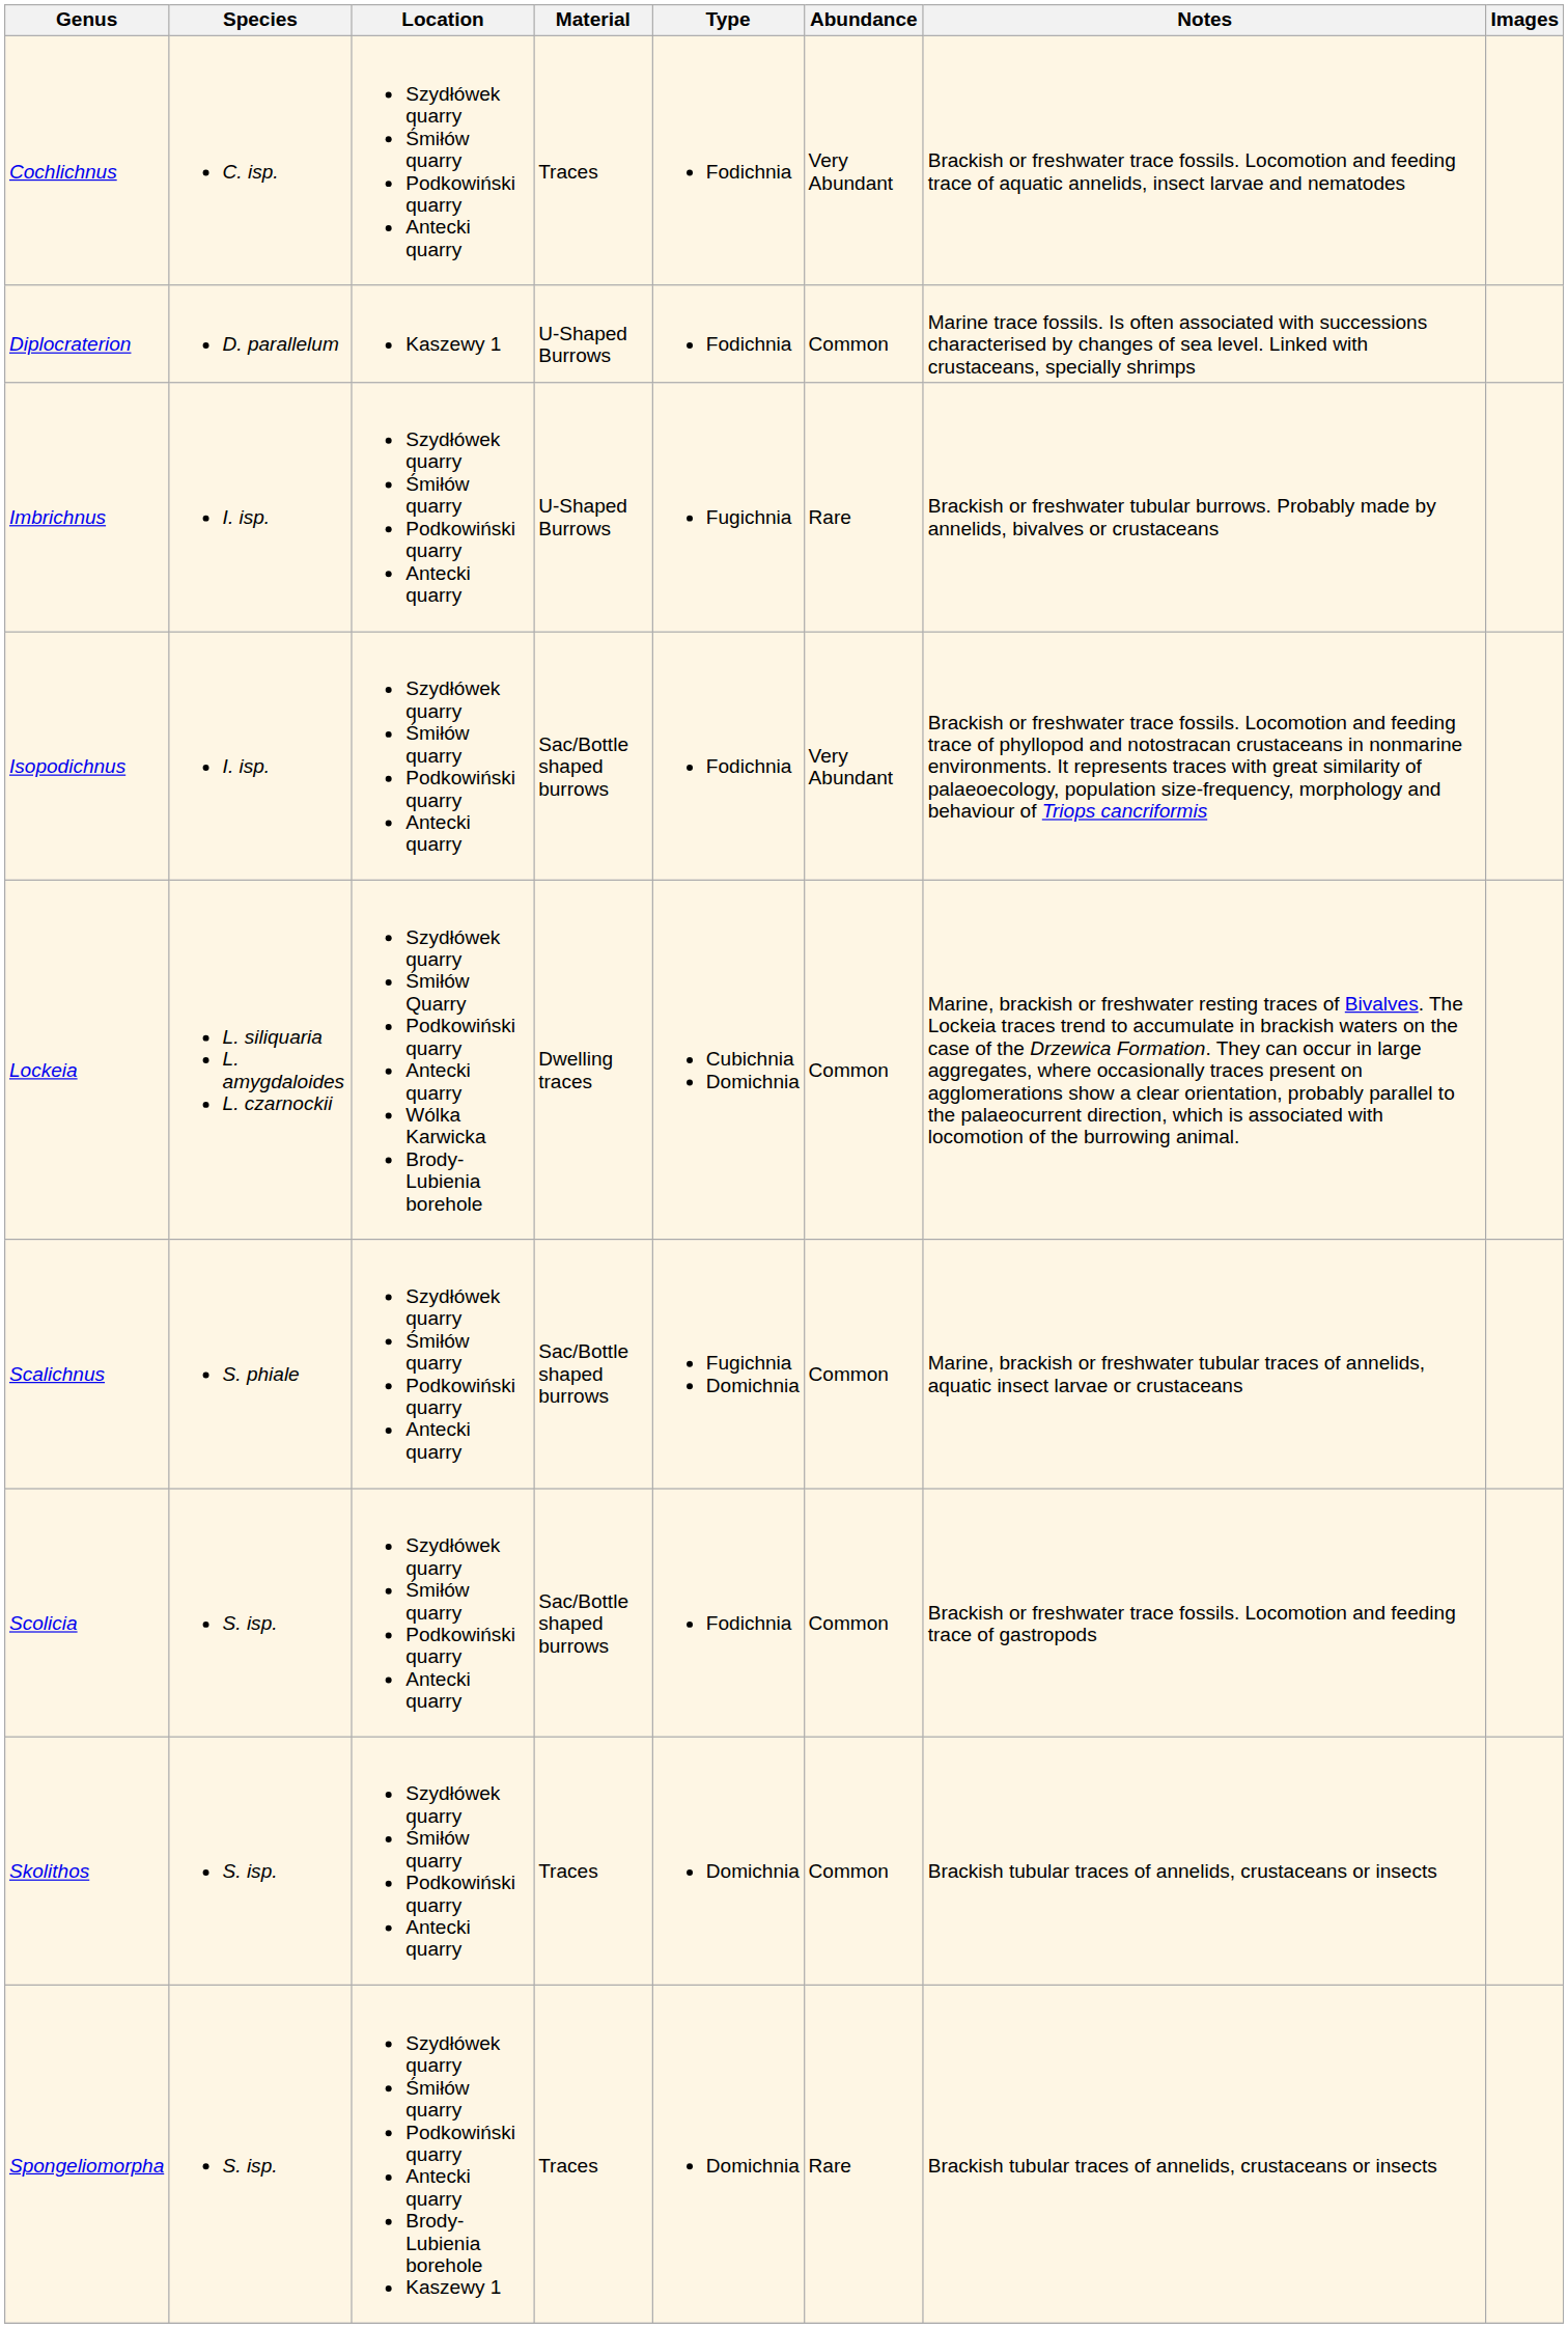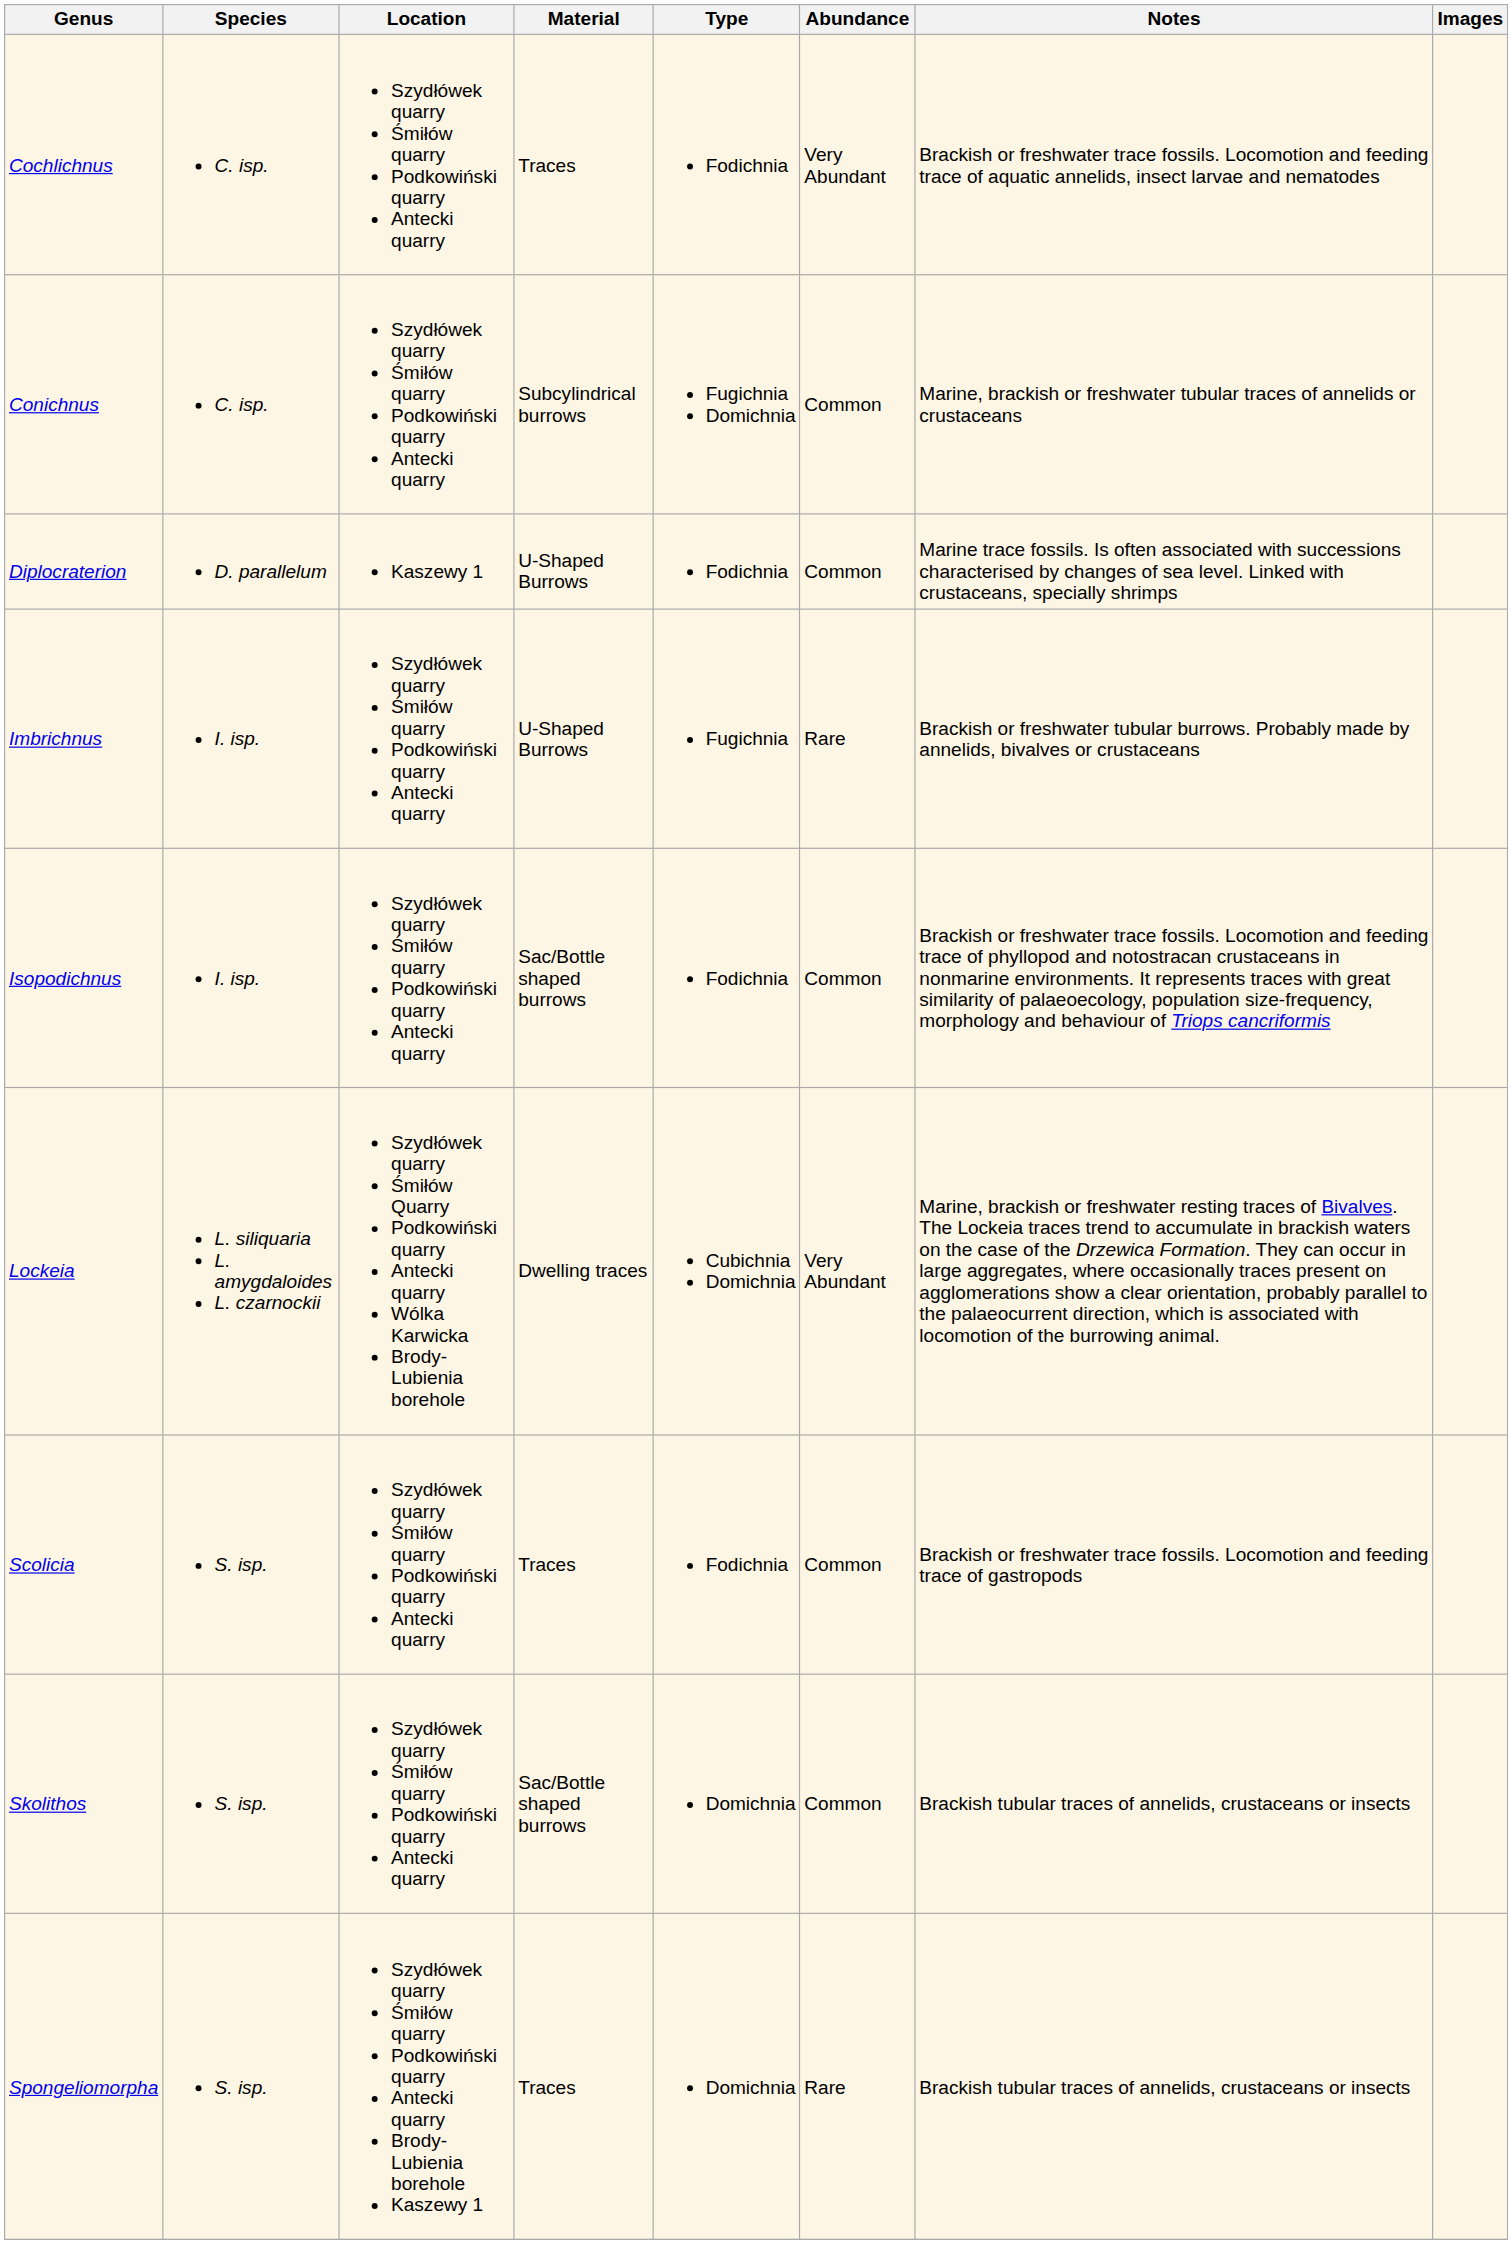+ row: Conichnus | C. isp. | Szydłówek quarry Śmiłów quarry Podkowiński quarry Antecki quarry | Subcylindrical burrows | Fugichnia Domichnia | Common | Marine, brackish or freshwater tubular traces of annelids or crustaceans
Isopodichnus | Abundance: Very Abundant -> Common
Lockeia | Abundance: Common -> Very Abundant
- row: Scalichnus | S. phiale | Szydłówek quarry Śmiłów quarry Podkowiński quarry Antecki quarry | Sac/Bottle shaped burrows | Fugichnia Domichnia | Common | Marine, brackish or freshwater tubular traces of annelids, aquatic insect larvae or crustaceans
Scolicia | Material: Sac/Bottle shaped burrows -> Traces
Skolithos | Material: Traces -> Sac/Bottle shaped burrows
